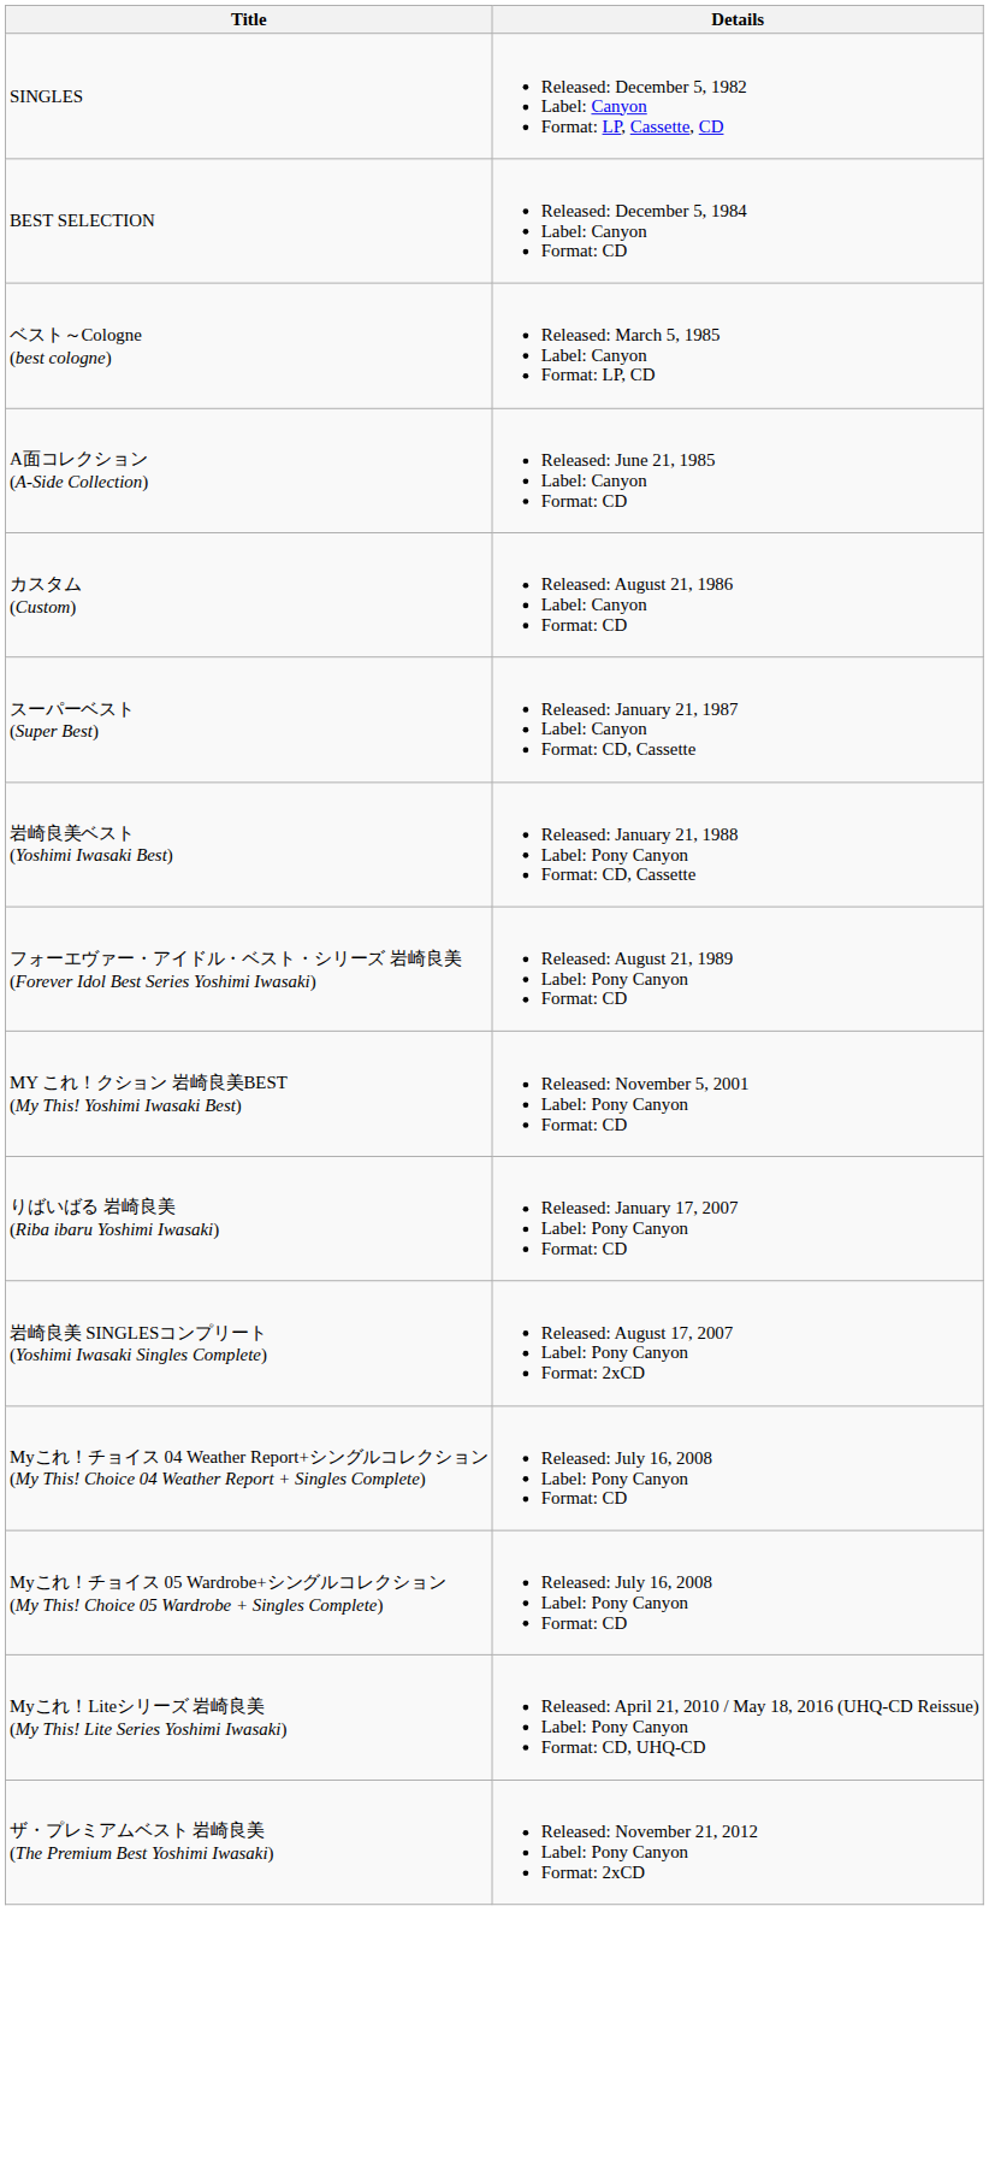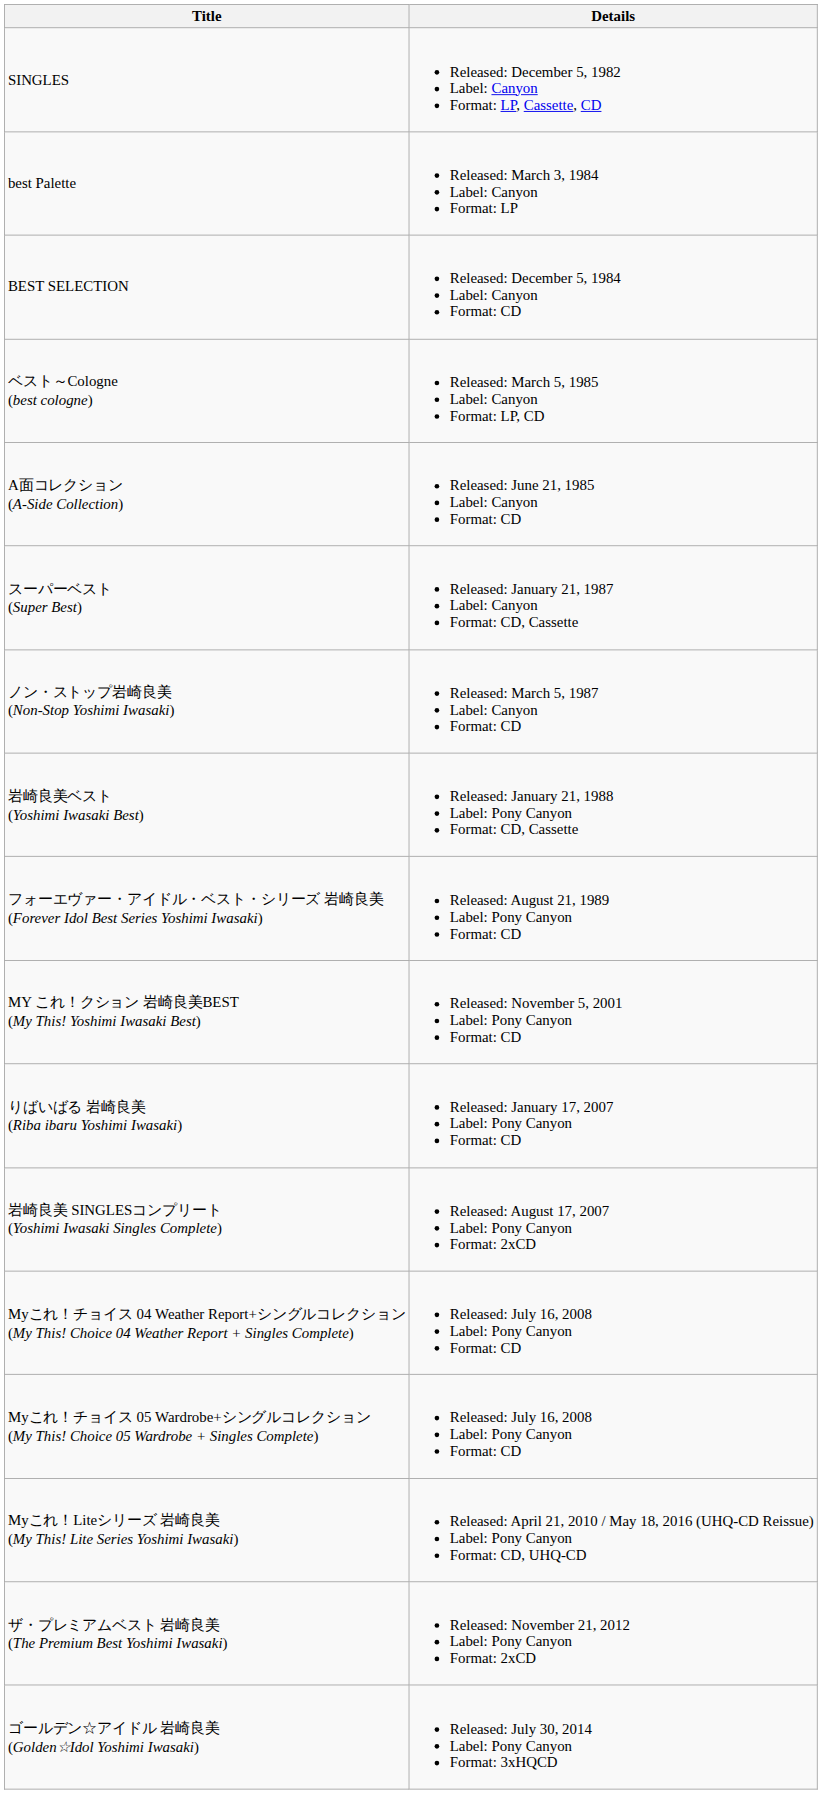+ row: best Palette | Released: March 3, 1984 Label: Canyon Format: LP
- row: カスタム (Custom) | Released: August 21, 1986 Label: Canyon Format: CD
+ row: ノン・ストップ岩崎良美 (Non-Stop Yoshimi Iwasaki) | Released: March 5, 1987 Label: Canyon Format: CD
+ row: ゴールデン☆アイドル 岩崎良美 (Golden☆Idol Yoshimi Iwasaki) | Released: July 30, 2014 Label: Pony Canyon Format: 3xHQCD
